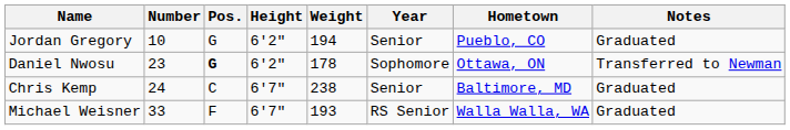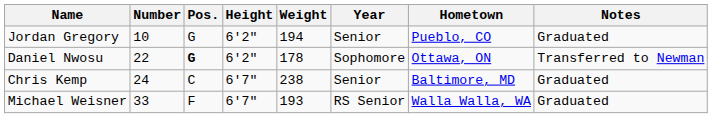Daniel Nwosu | Number: 23 -> 22
